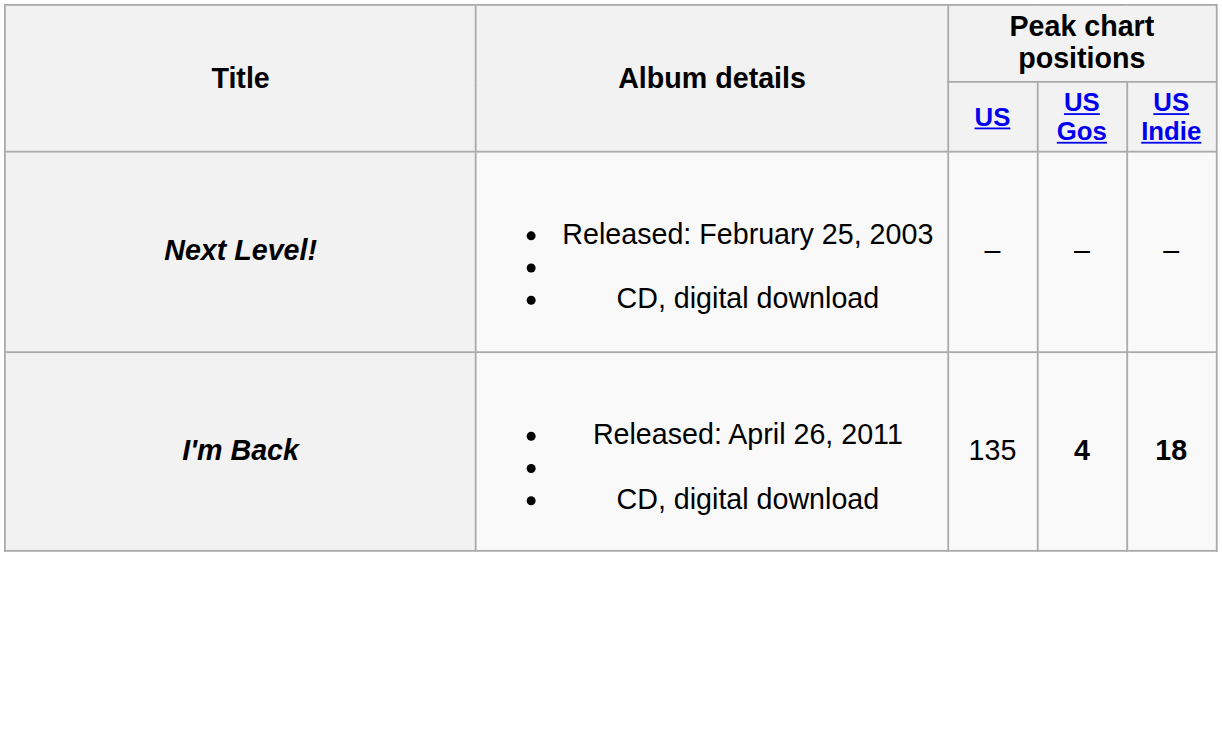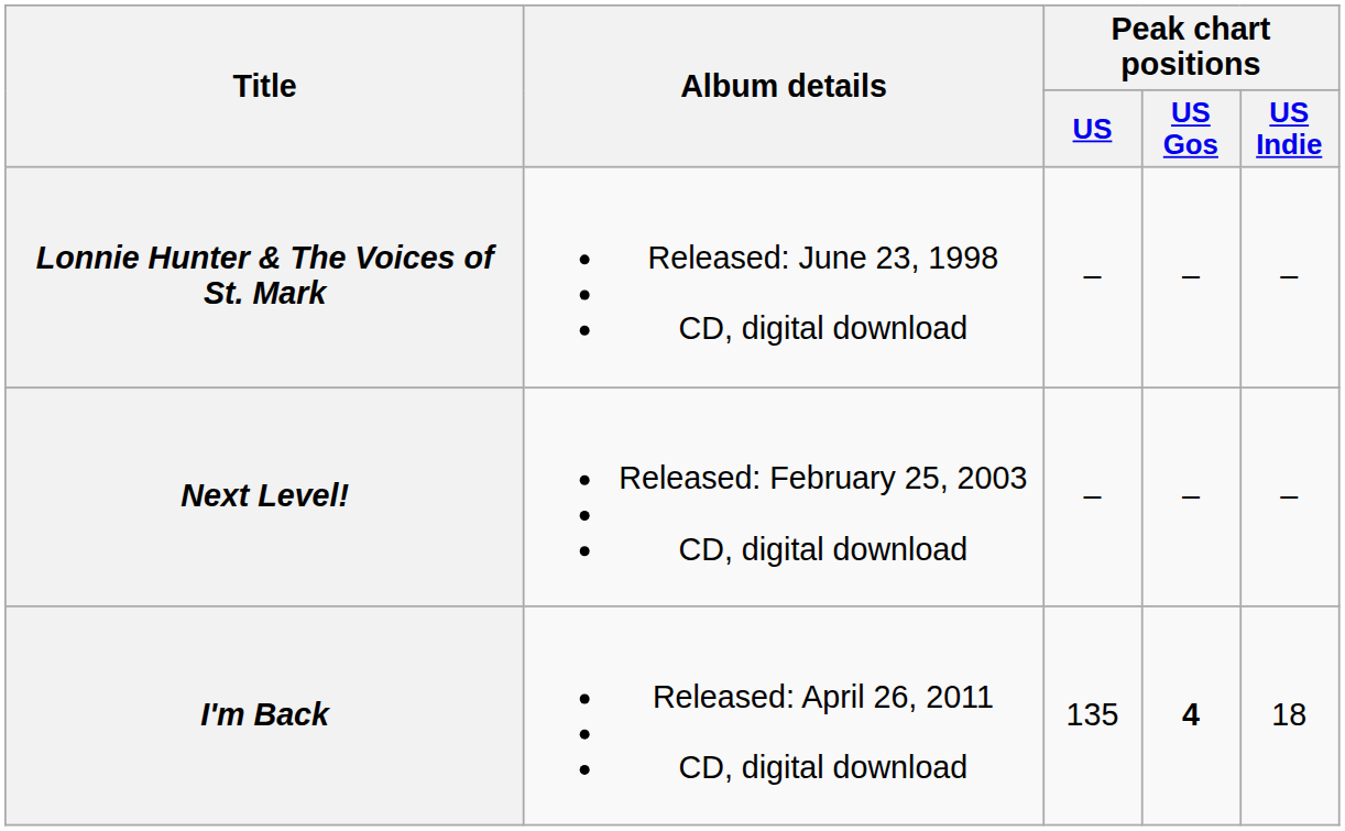+ row: Lonnie Hunter & The Voices of St. Mark | Released: June 23, 1998 CD, digital download | – | – | –
I'm Back | Peak chart positions / US Indie: bold -> normal
